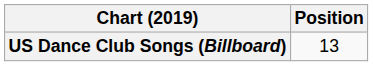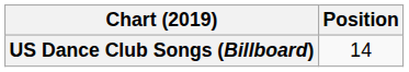US Dance Club Songs (Billboard) | Position: 13 -> 14
